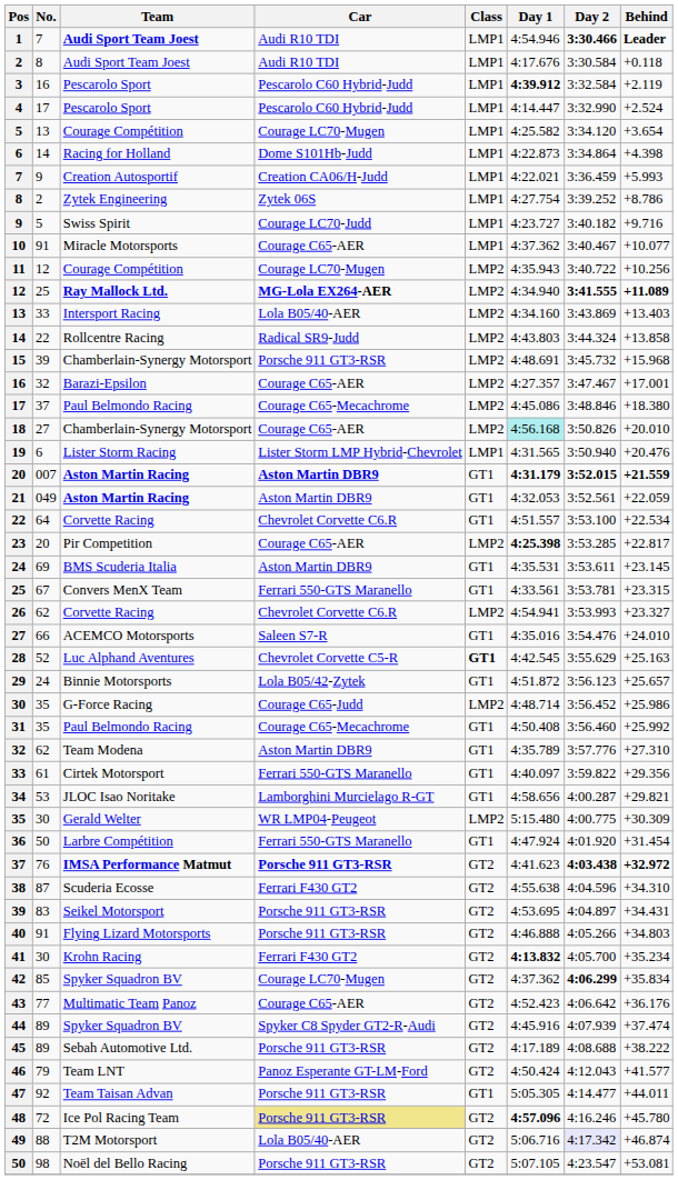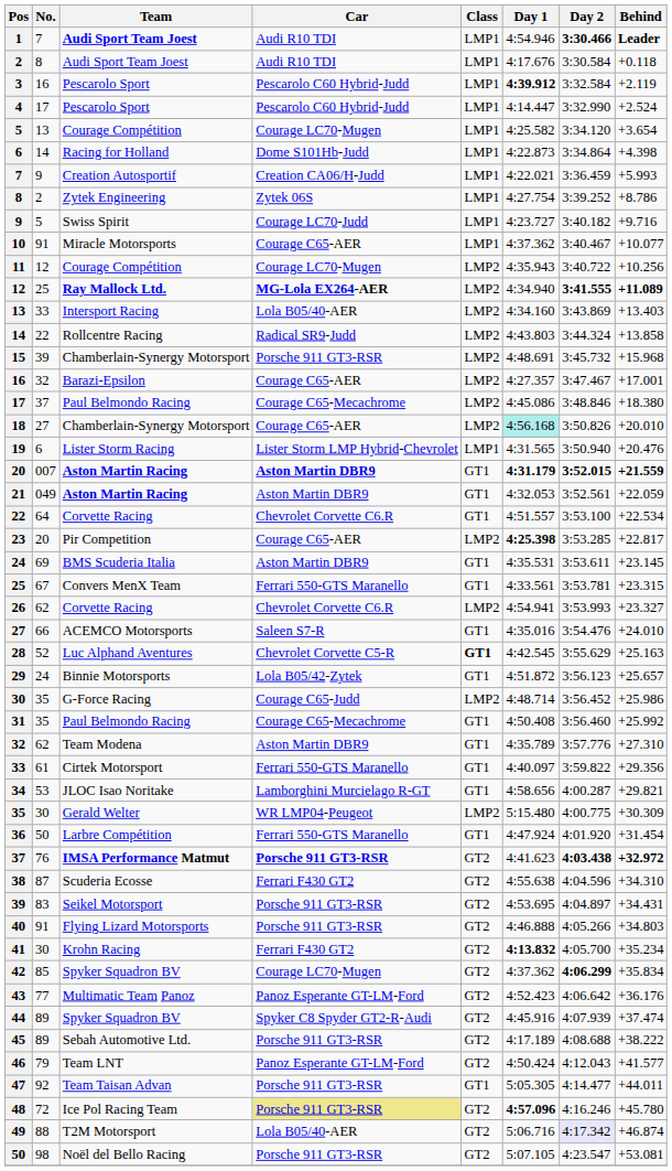43 | Car: Courage C65-AER -> Panoz Esperante GT-LM-Ford
